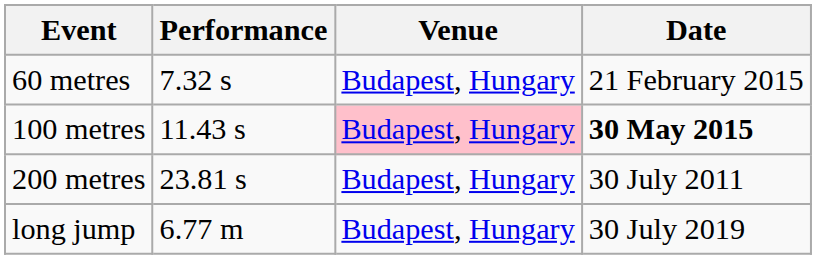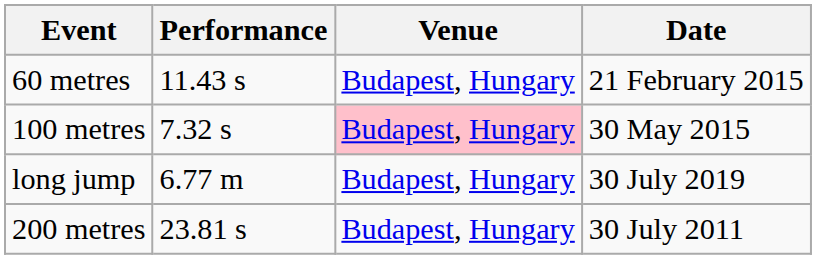60 metres | Performance: 7.32 s -> 11.43 s
100 metres | Performance: 11.43 s -> 7.32 s
100 metres | Date: bold -> normal
rows swapped: 200 metres <-> long jump
